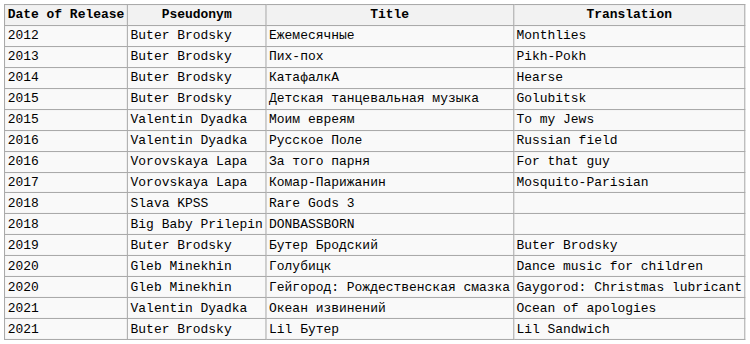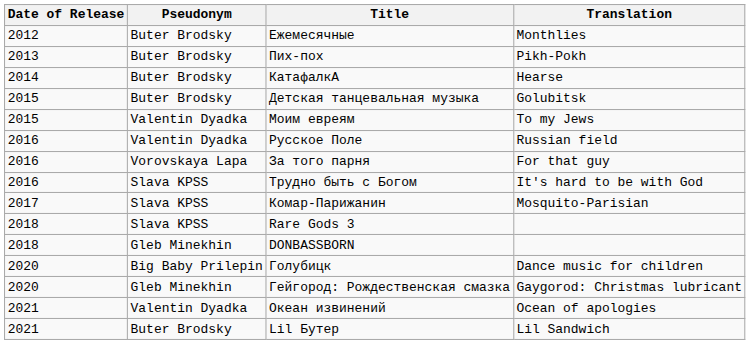+ row: 2016 | Slava KPSS | Трудно быть с Богом | It's hard to be with God
Комар-Парижанин | Pseudonym: Vorovskaya Lapa -> Slava KPSS
DONBASSBORN | Pseudonym: Big Baby Prilepin -> Gleb Minekhin
- row: 2019 | Buter Brodsky | Бутер Бродский | Buter Brodsky
Голубицк | Pseudonym: Gleb Minekhin -> Big Baby Prilepin
